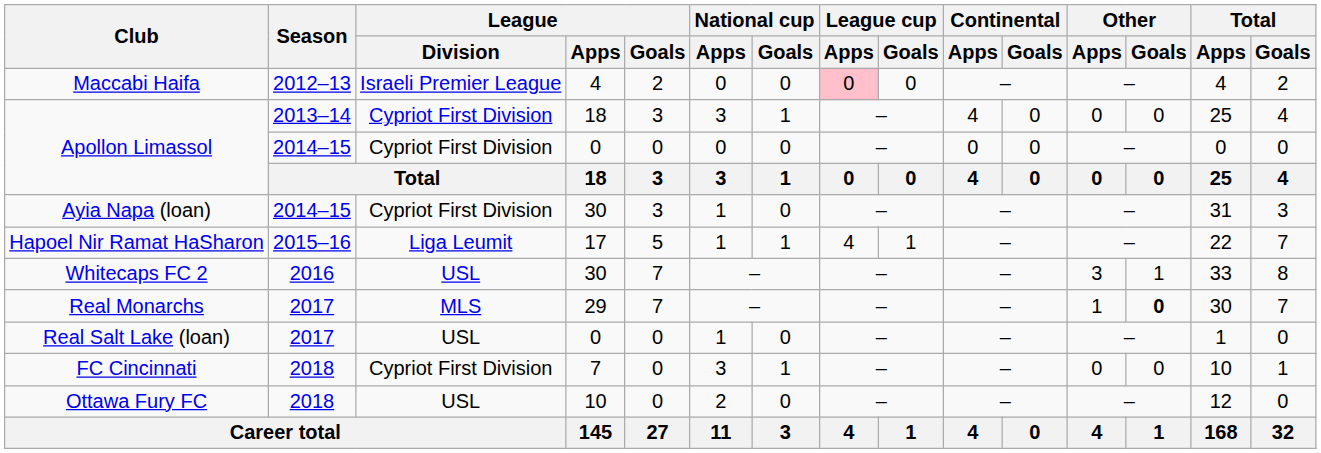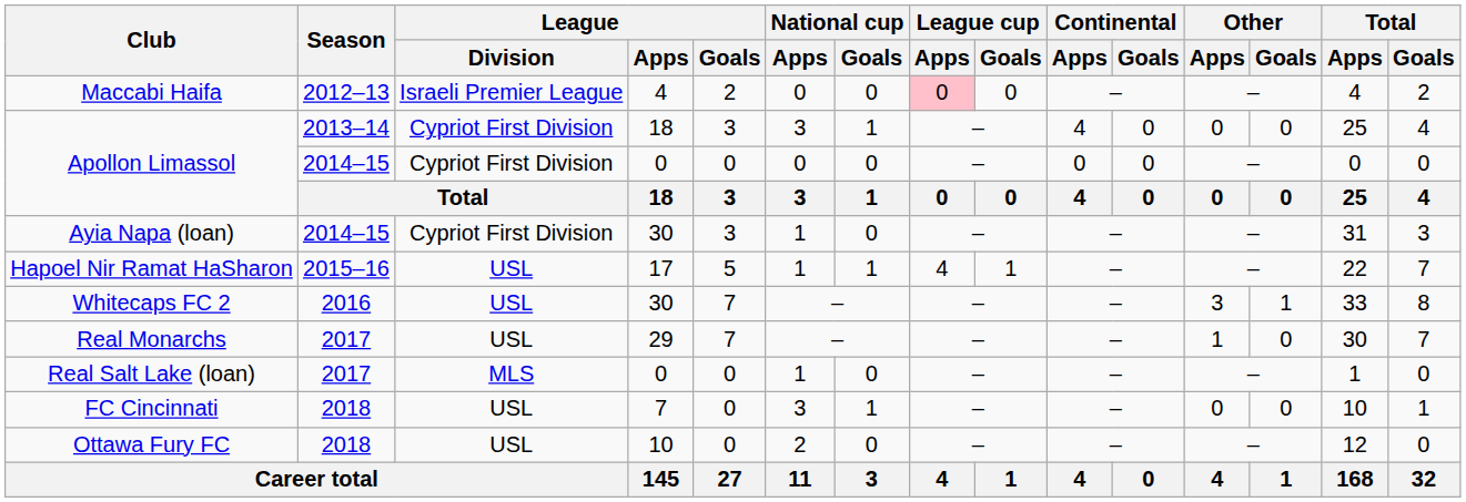Hapoel Nir Ramat HaSharon | League / Division: Liga Leumit -> USL
Real Monarchs | League / Division: MLS -> USL
Real Monarchs | Other / Goals: bold -> normal
Real Salt Lake (loan) | League / Division: USL -> MLS
FC Cincinnati | League / Division: Cypriot First Division -> USL
